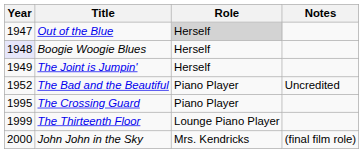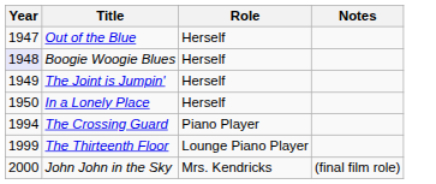Out of the Blue | Role: lightgrey background -> no background
+ row: 1950 | In a Lonely Place | Herself
- row: 1952 | The Bad and the Beautiful | Piano Player | Uncredited
The Crossing Guard | Year: 1995 -> 1994
